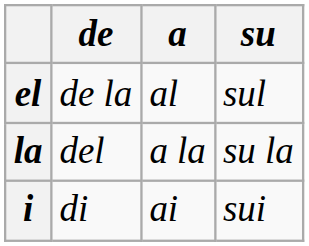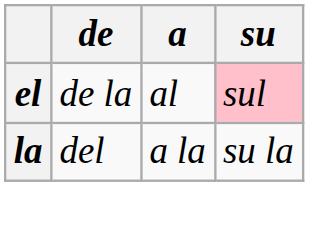el | su: no background -> pink background
- row: i | di | ai | sui
